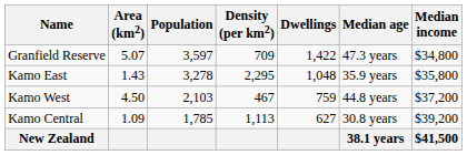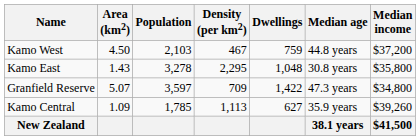rows swapped: Kamo West <-> Granfield Reserve
Kamo East | Median age: 35.9 years -> 30.8 years
Kamo Central | Median age: 30.8 years -> 35.9 years
Kamo Central | Median income: $39,200 -> $39,260
